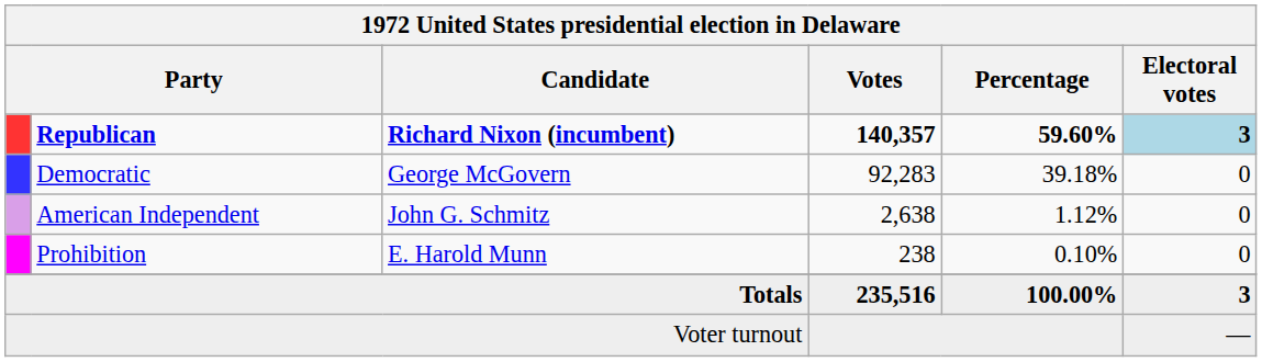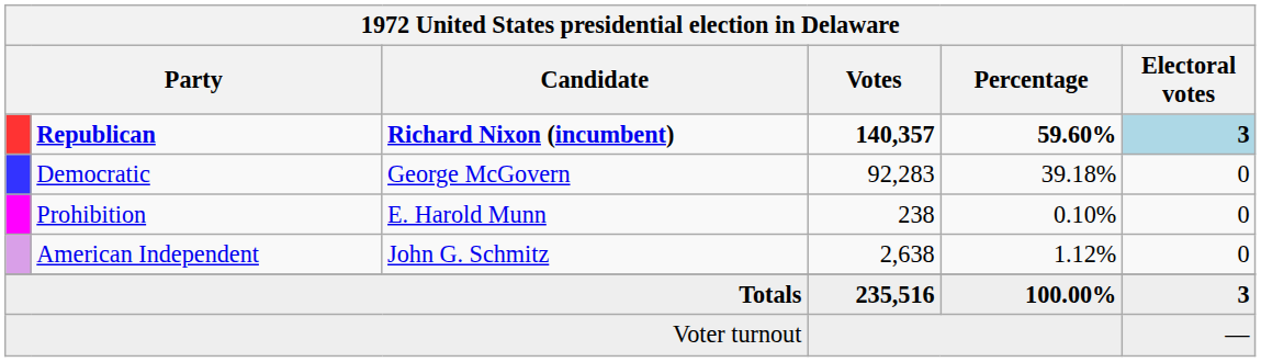rows swapped: American Independent <-> Prohibition
